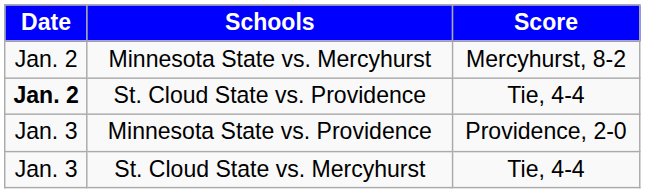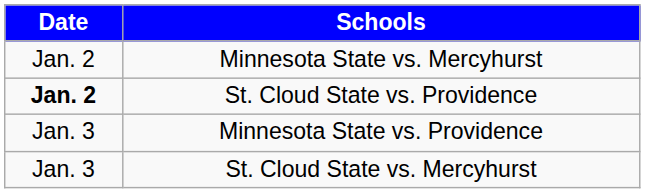- column: Score | Mercyhurst, 8-2 | Tie, 4-4 | Providence, 2-0 | Tie, 4-4
